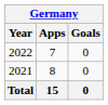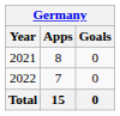rows swapped: 2021 <-> 2022
